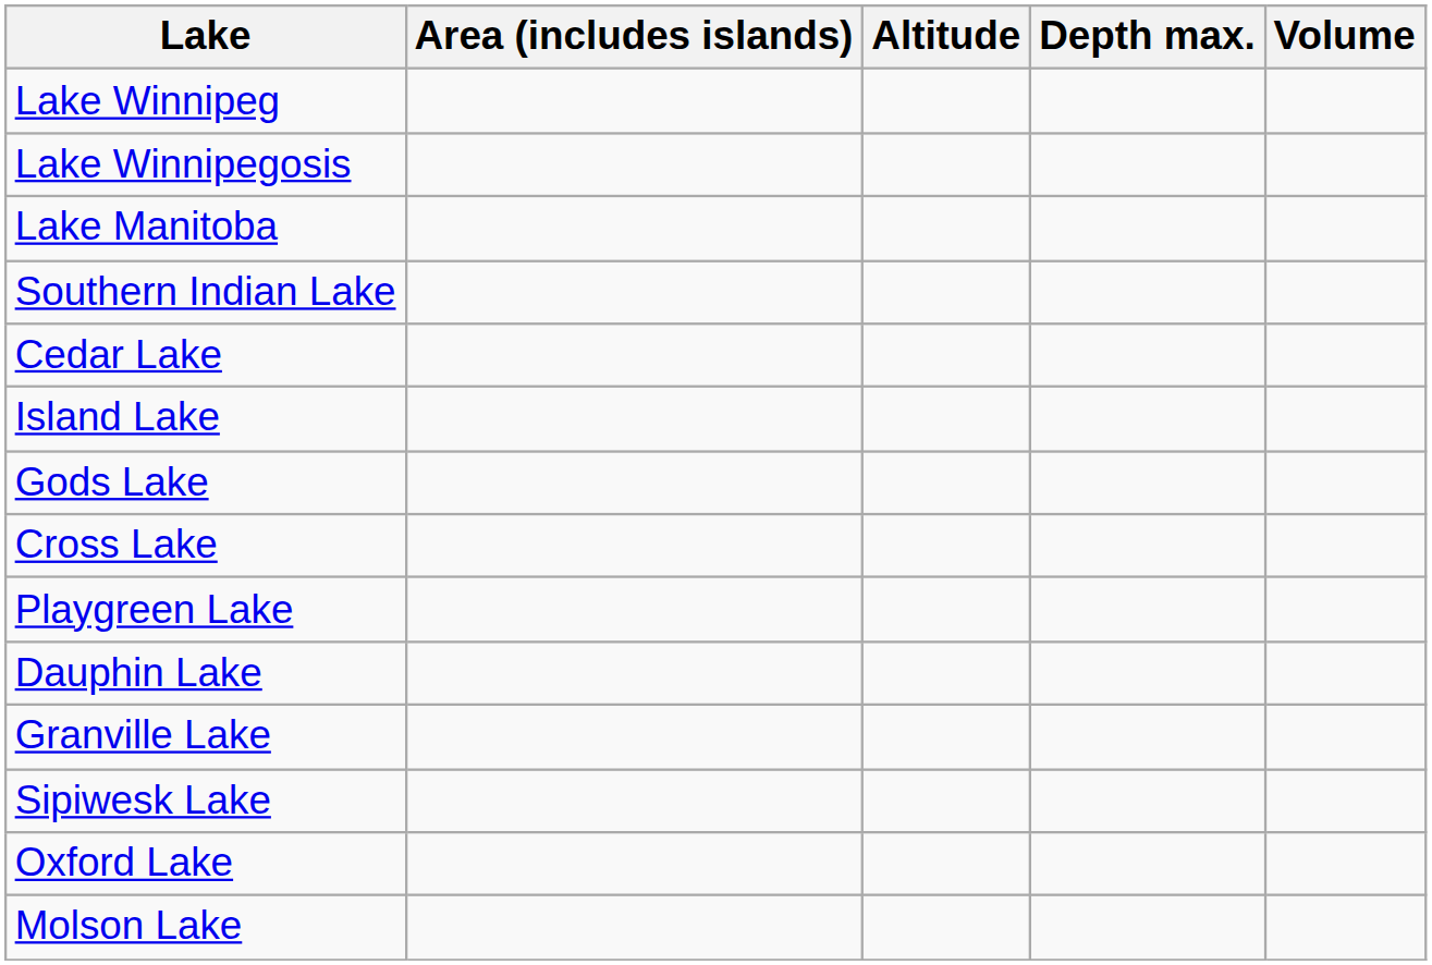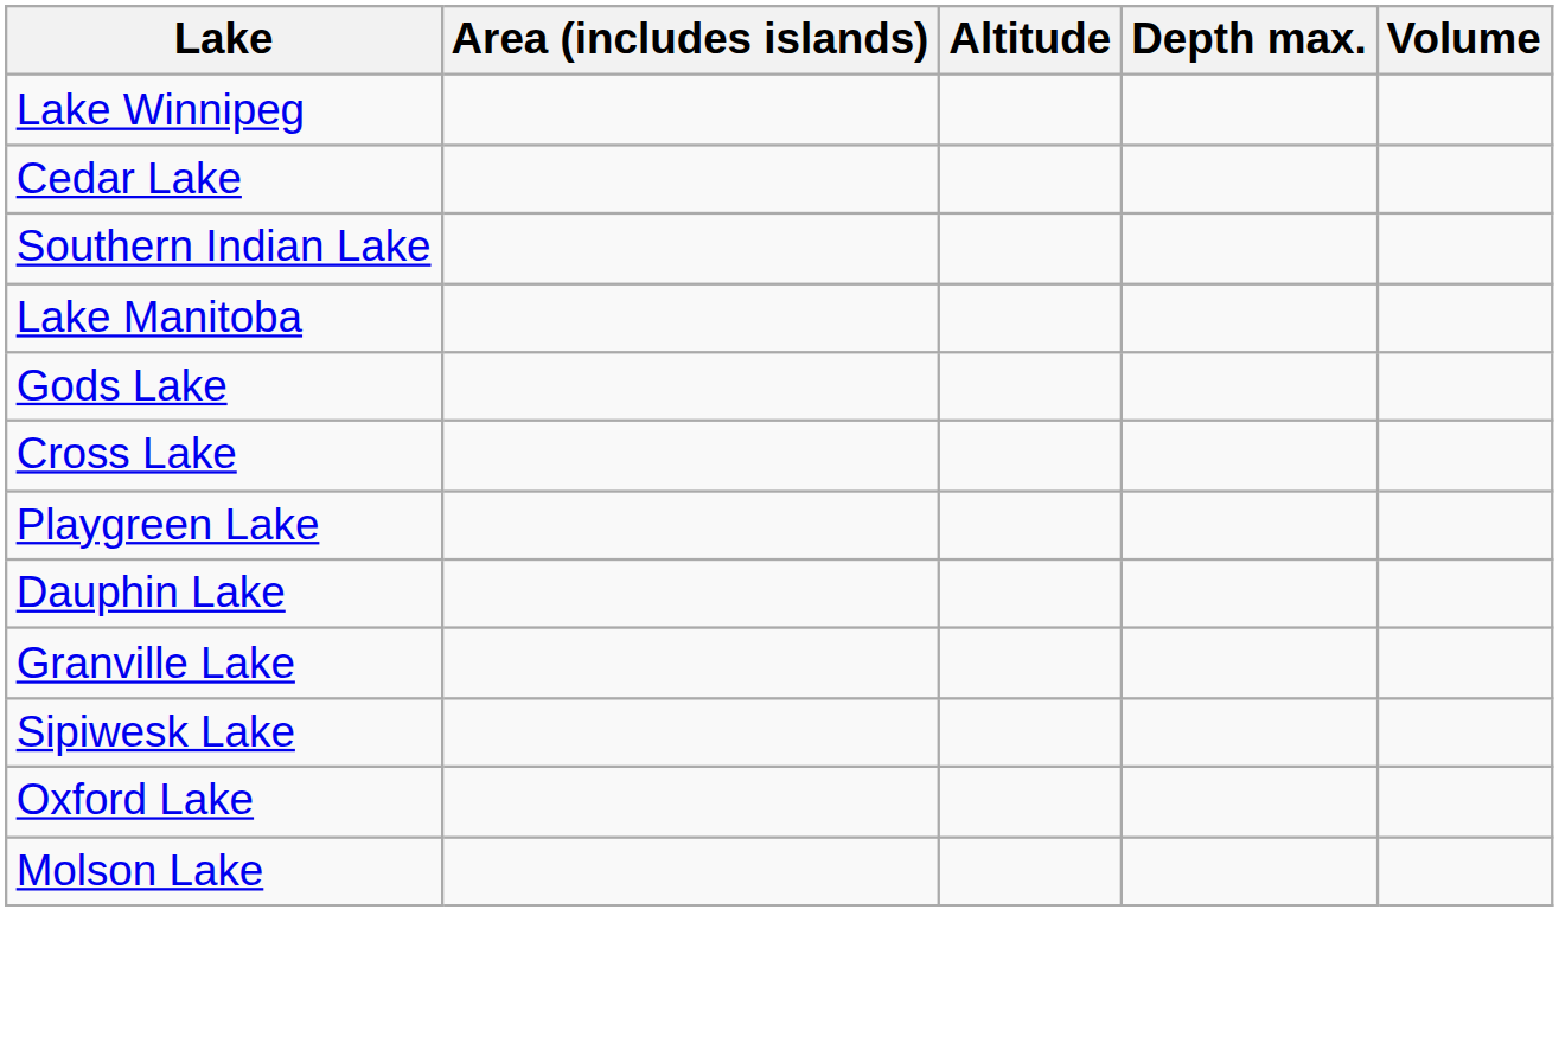- row: Lake Winnipegosis
rows swapped: Lake Manitoba <-> Cedar Lake
- row: Island Lake
